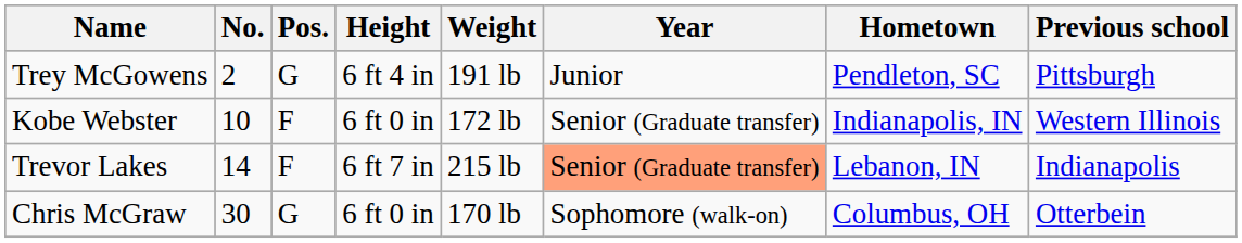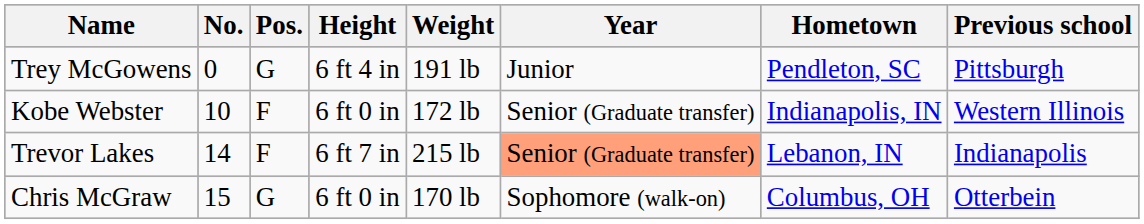Trey McGowens | No.: 2 -> 0
Chris McGraw | No.: 30 -> 15
